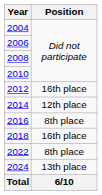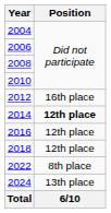2014 | Position: normal -> bold
2016 | Position: 8th place -> 12th place
2018 | Position: 16th place -> 12th place
